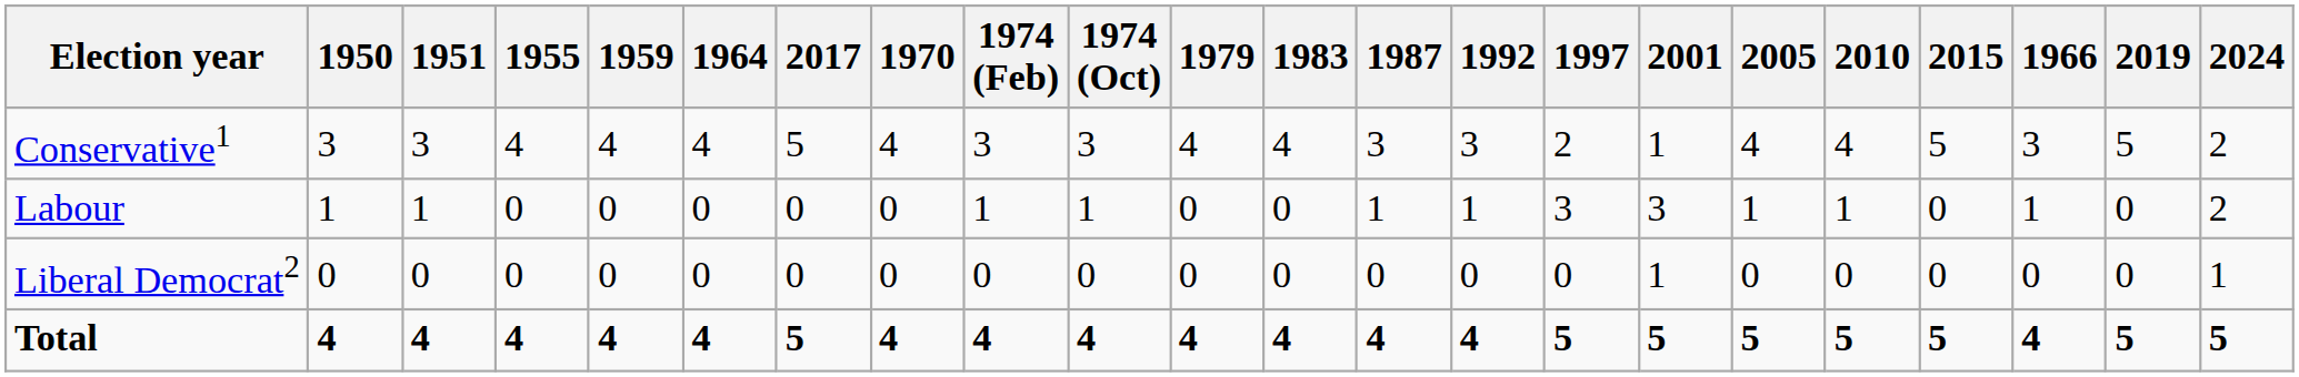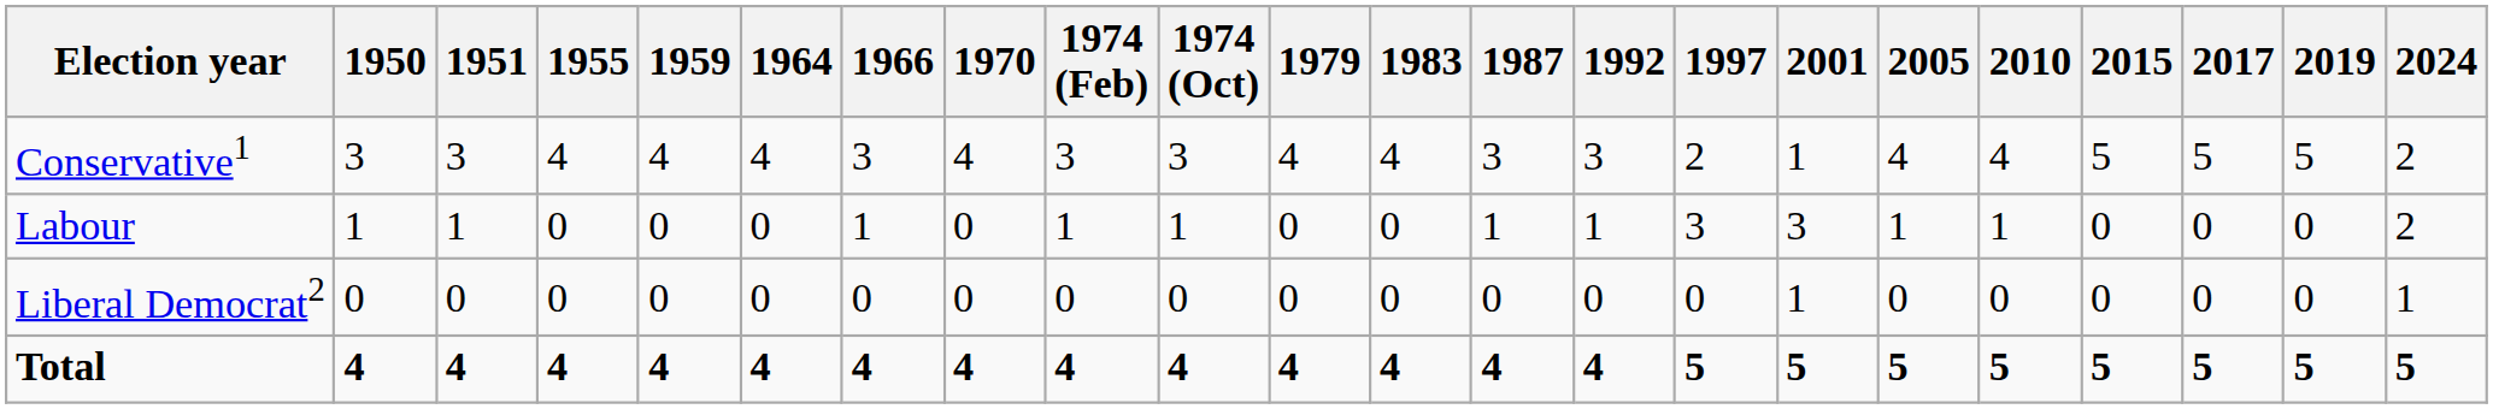columns swapped: 1966 <-> 2017
